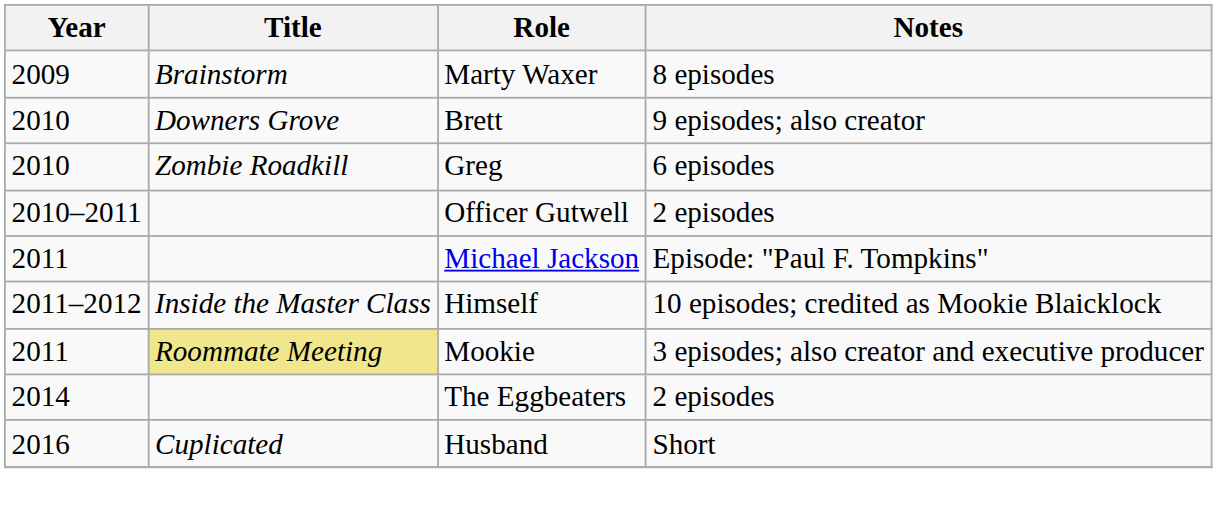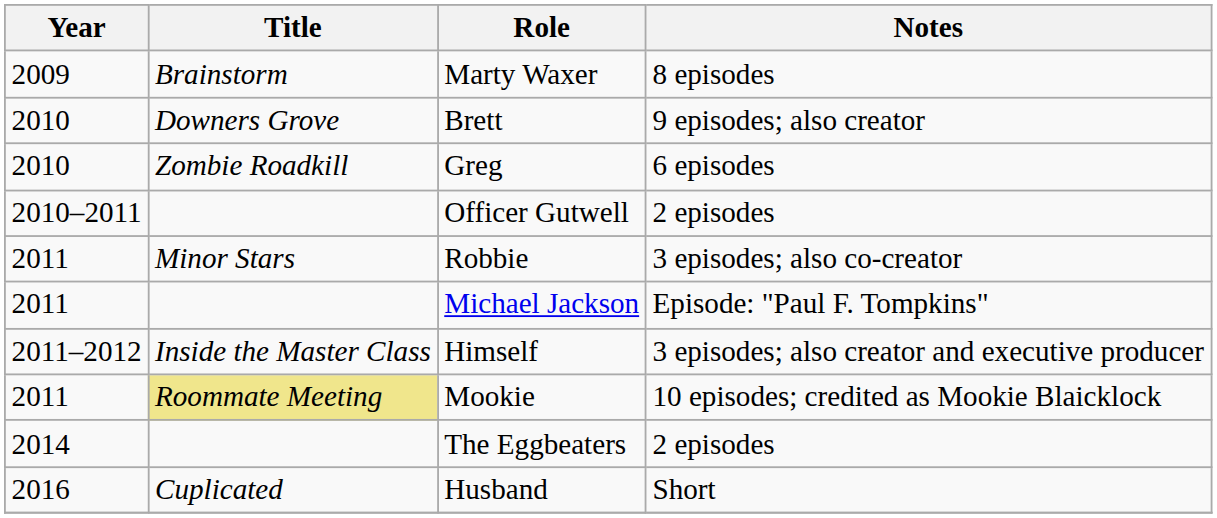+ row: 2011 | Minor Stars | Robbie | 3 episodes; also co-creator
Himself | Notes: 10 episodes; credited as Mookie Blaicklock -> 3 episodes; also creator and executive producer
Mookie | Notes: 3 episodes; also creator and executive producer -> 10 episodes; credited as Mookie Blaicklock
